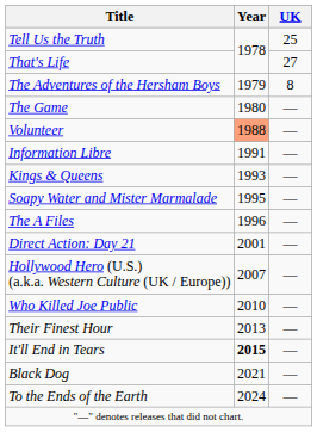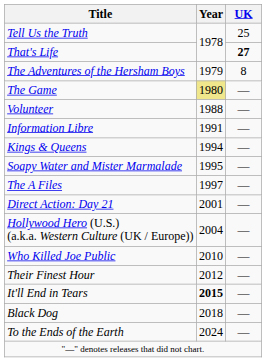That's Life | UK: normal -> bold
The Game | Year: no background -> khaki background
Volunteer | Year: lightsalmon background -> no background
Kings & Queens | Year: 1993 -> 1994
The A Files | Year: 1996 -> 1997
Hollywood Hero (U.S.) (a.k.a. Western Culture (UK / Europe)) | Year: 2007 -> 2004
Their Finest Hour | Year: 2013 -> 2012
Black Dog | Year: 2021 -> 2018
